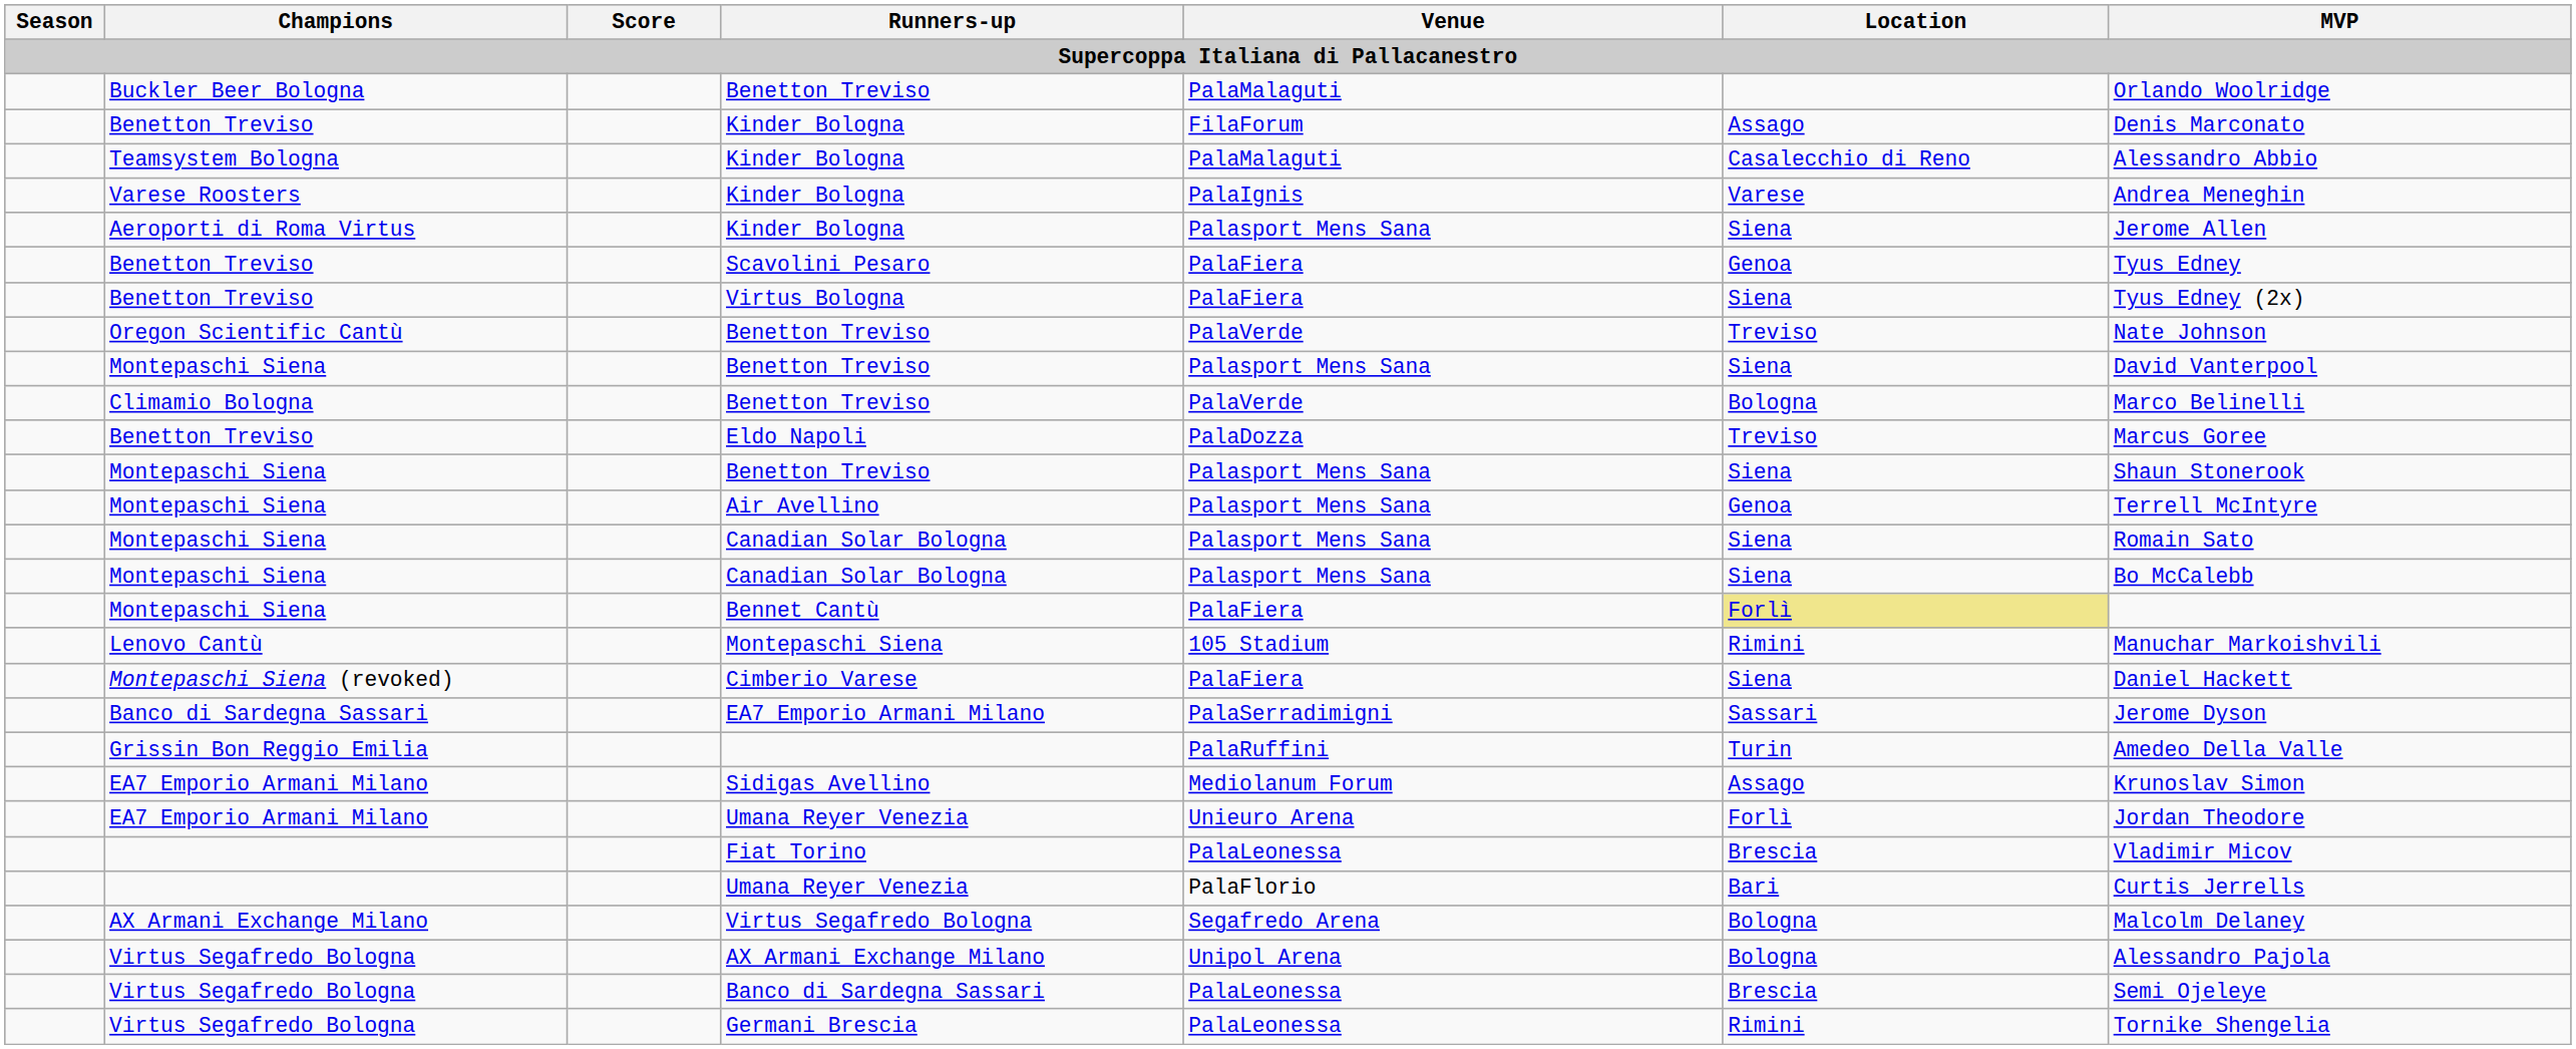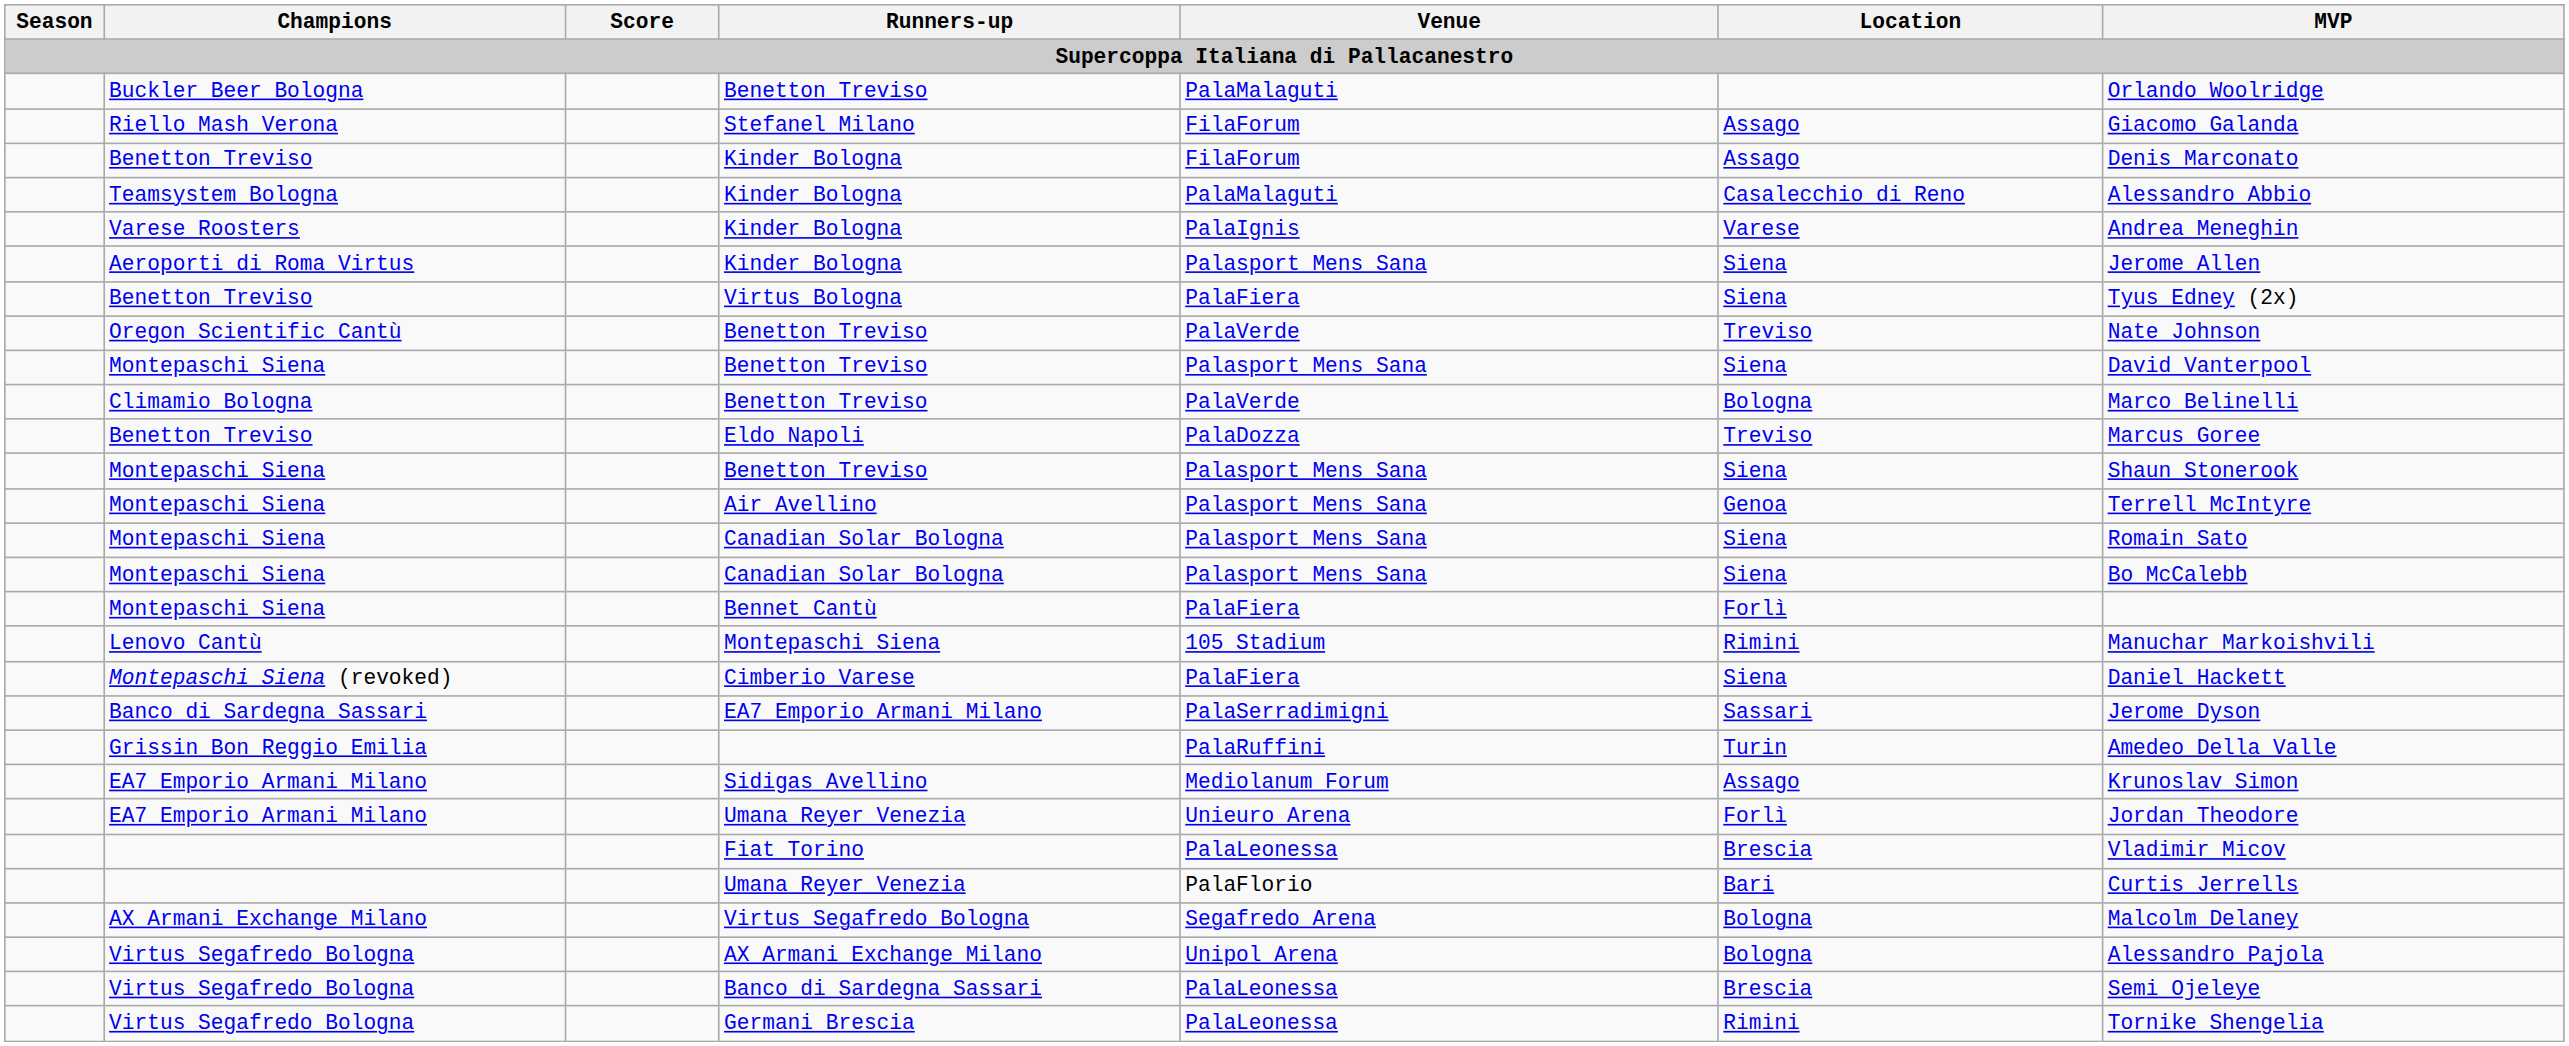+ row: Riello Mash Verona | Stefanel Milano | FilaForum | Assago | Giacomo Galanda
- row: Benetton Treviso | Scavolini Pesaro | PalaFiera | Genoa | Tyus Edney
Bennet Cantù | Location: khaki background -> no background
